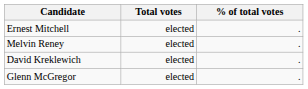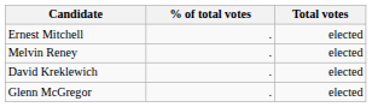columns swapped: Total votes <-> % of total votes
